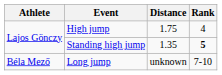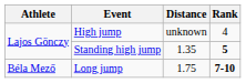High jump | Distance: 1.75 -> unknown
Long jump | Distance: unknown -> 1.75
Long jump | Rank: normal -> bold
